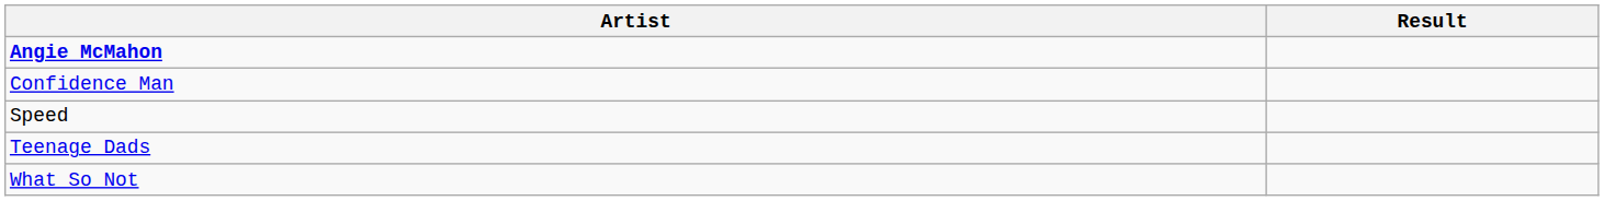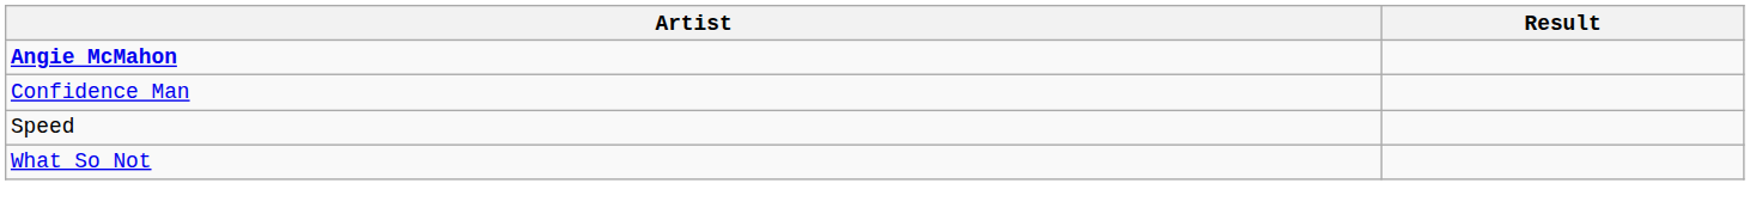- row: Teenage Dads
